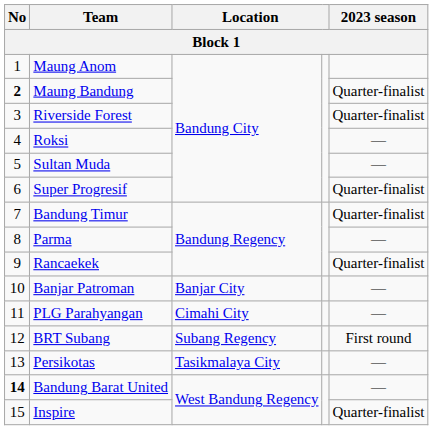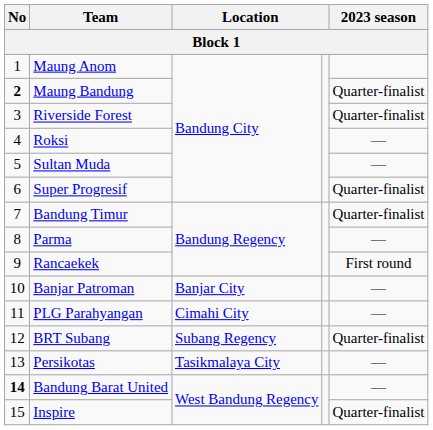Rancaekek | 2023 season: Quarter-finalist -> First round
BRT Subang | 2023 season: First round -> Quarter-finalist
